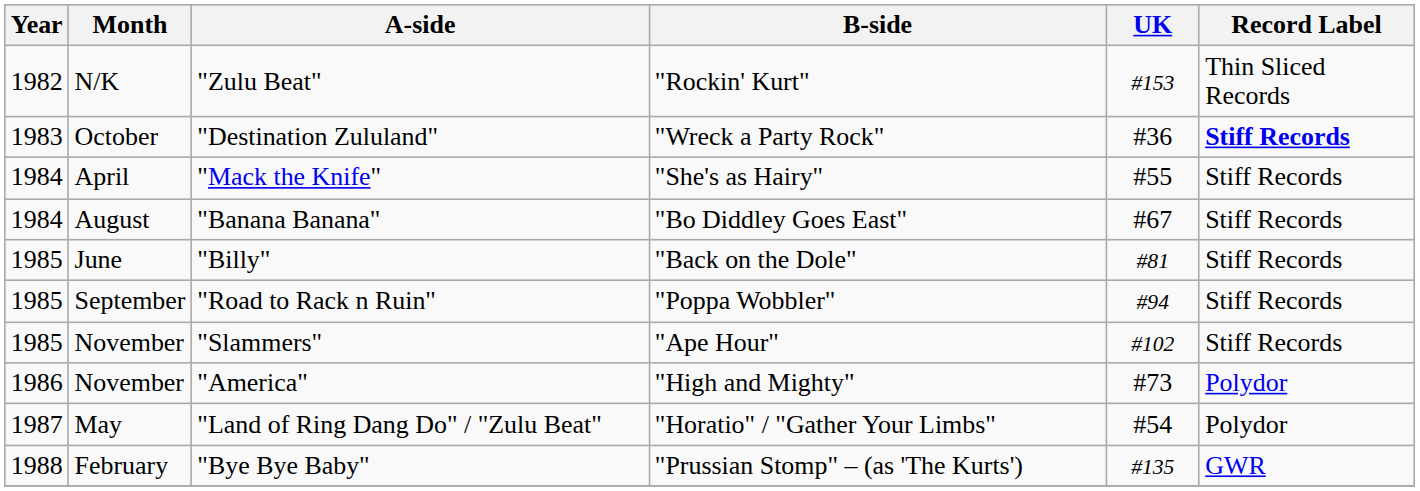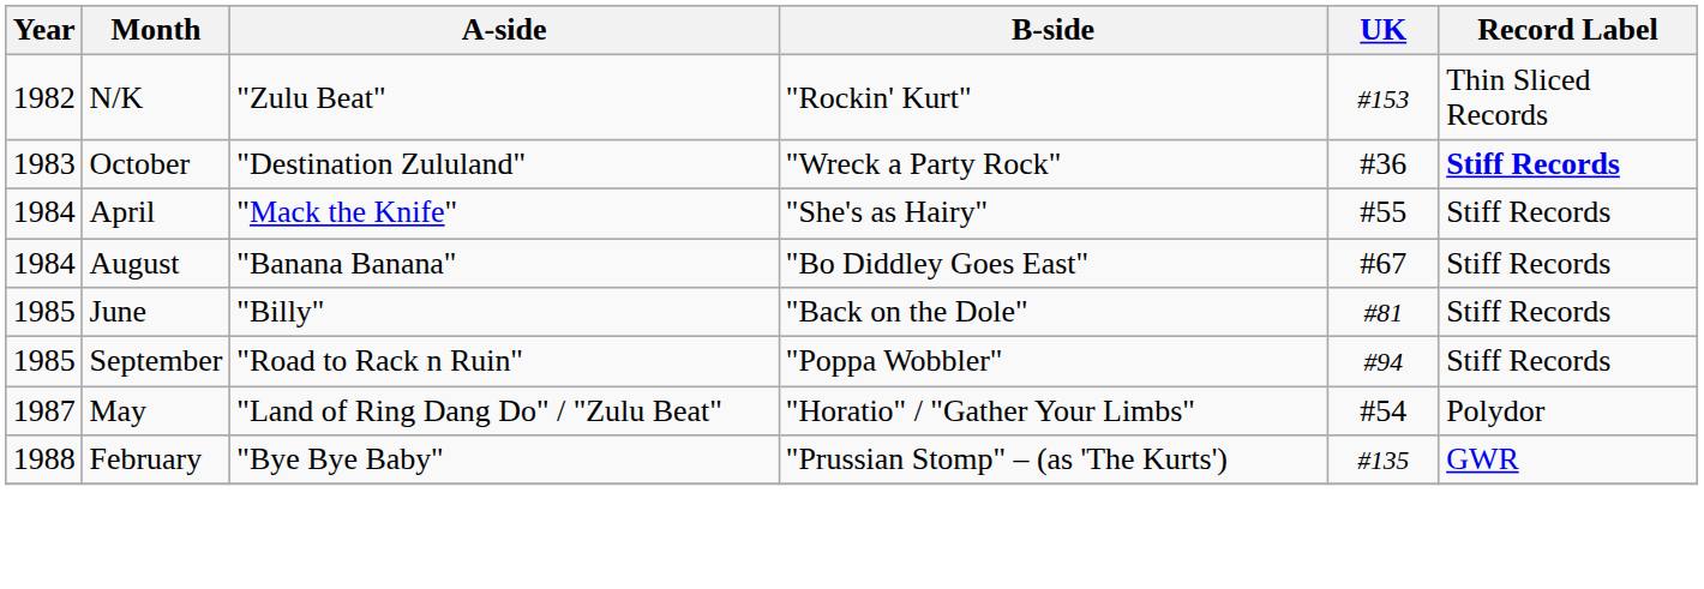- row: 1985 | November | "Slammers" | "Ape Hour" | #102 | Stiff Records
- row: 1986 | November | "America" | "High and Mighty" | #73 | Polydor
